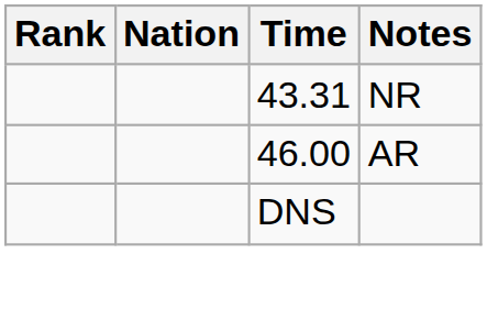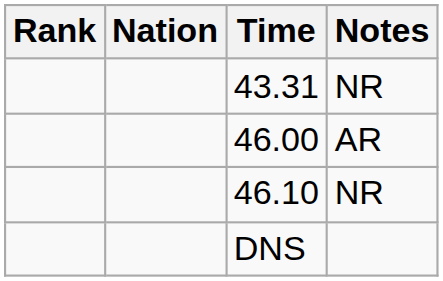+ row: 46.10 | NR
